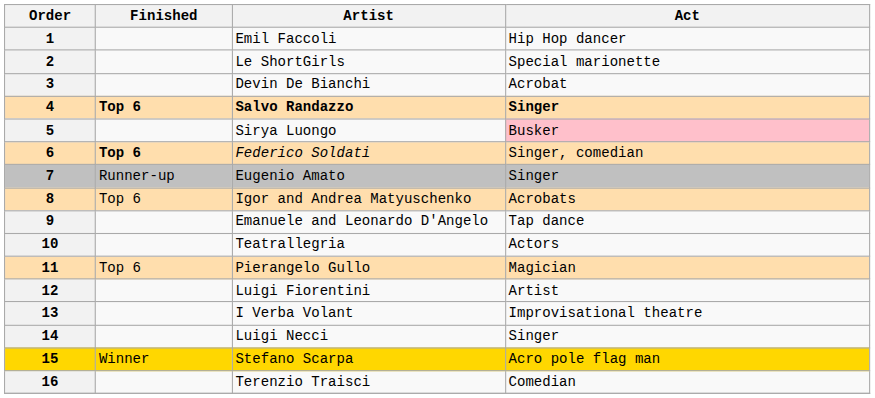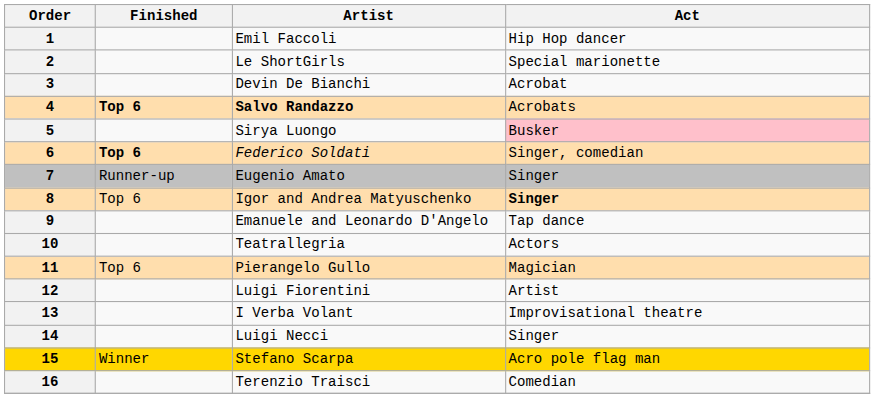4 | Act: Singer -> Acrobats
8 | Act: Acrobats -> Singer
